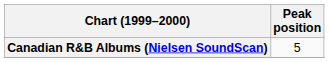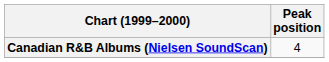Canadian R&B Albums (Nielsen SoundScan) | Peak position: 5 -> 4
